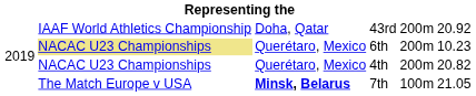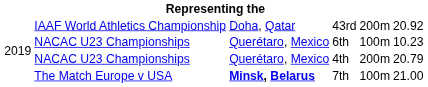6th | column 2: khaki background -> no background
6th | column 5: 200m -> 100m
4th | column 6: 20.82 -> 20.79
7th | column 6: 21.05 -> 21.00
